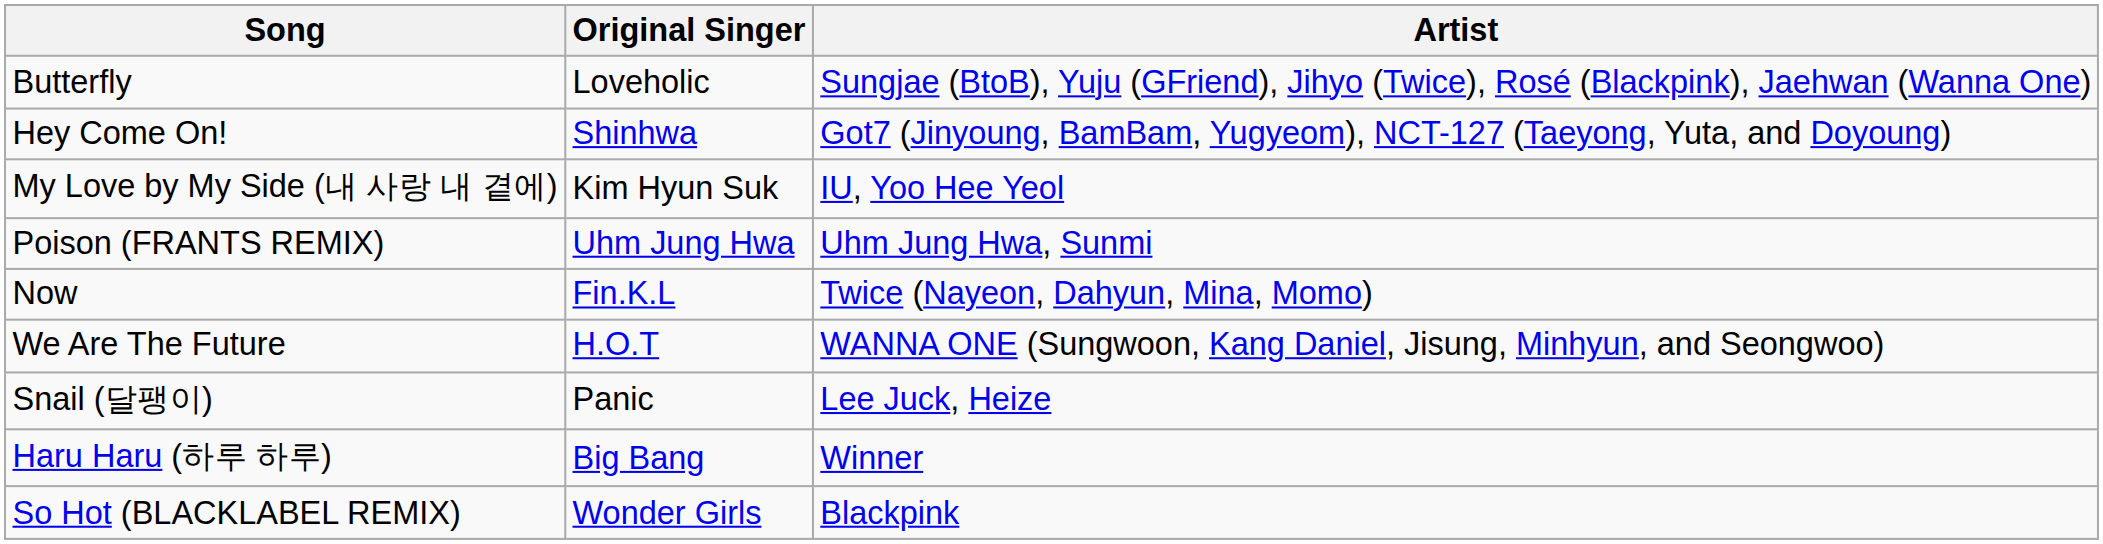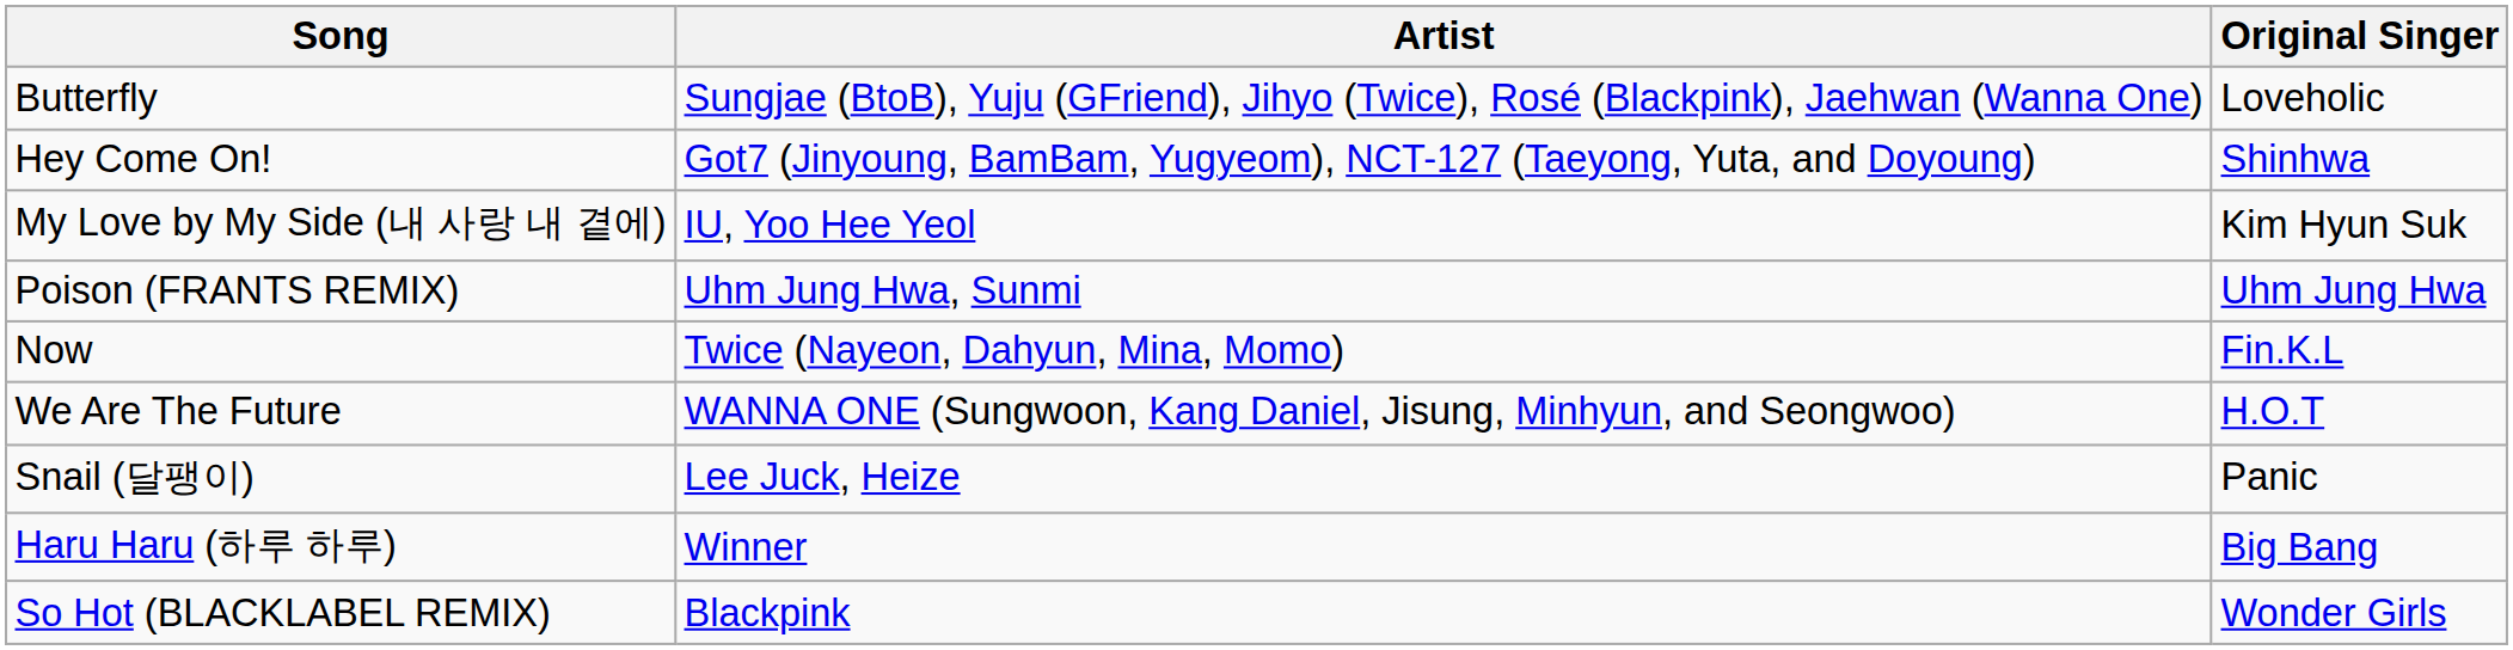columns swapped: Artist <-> Original Singer
